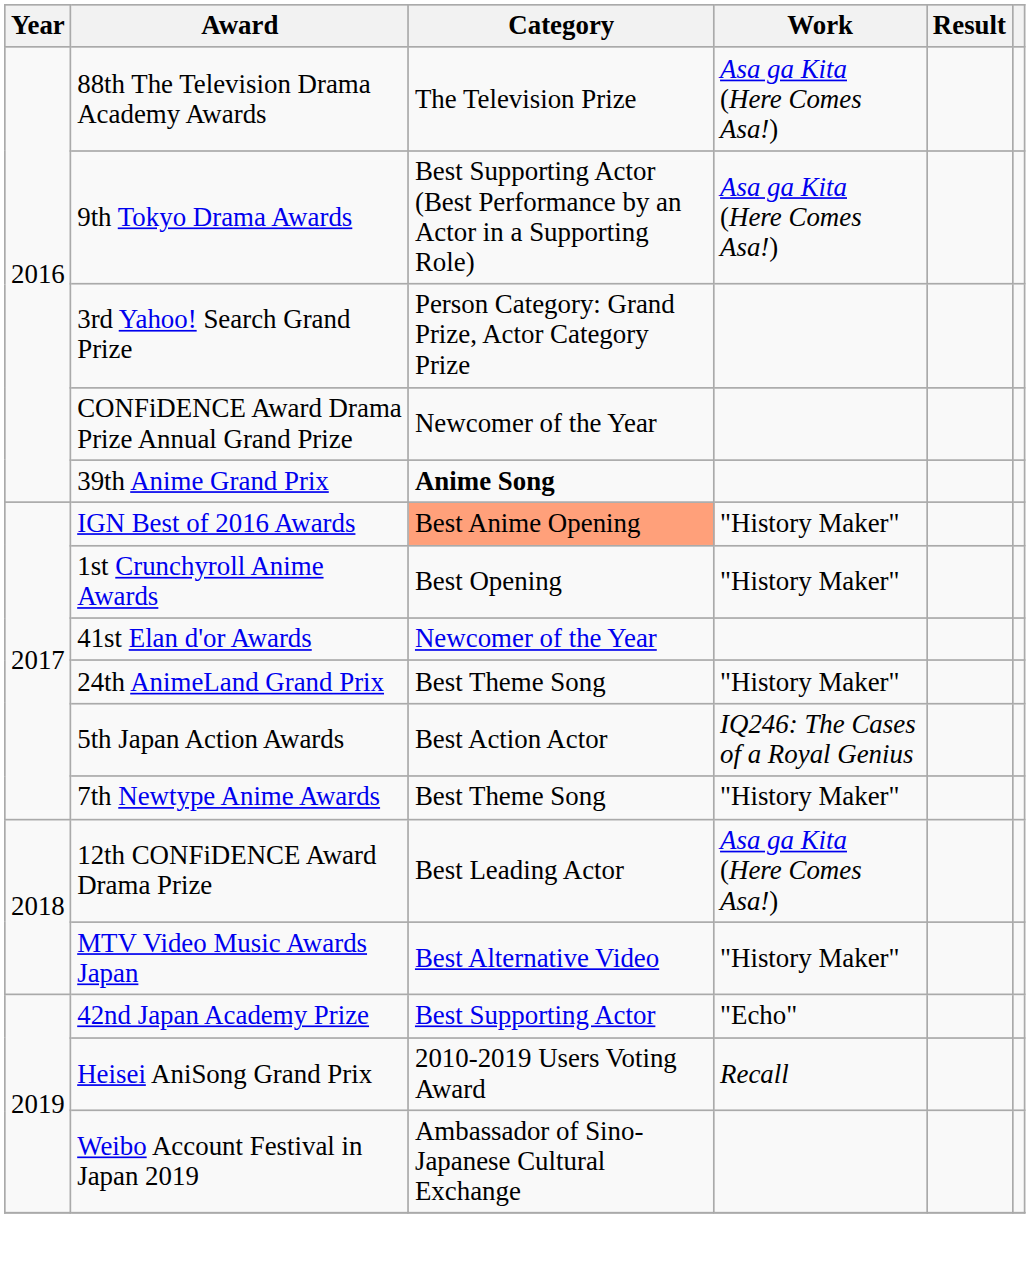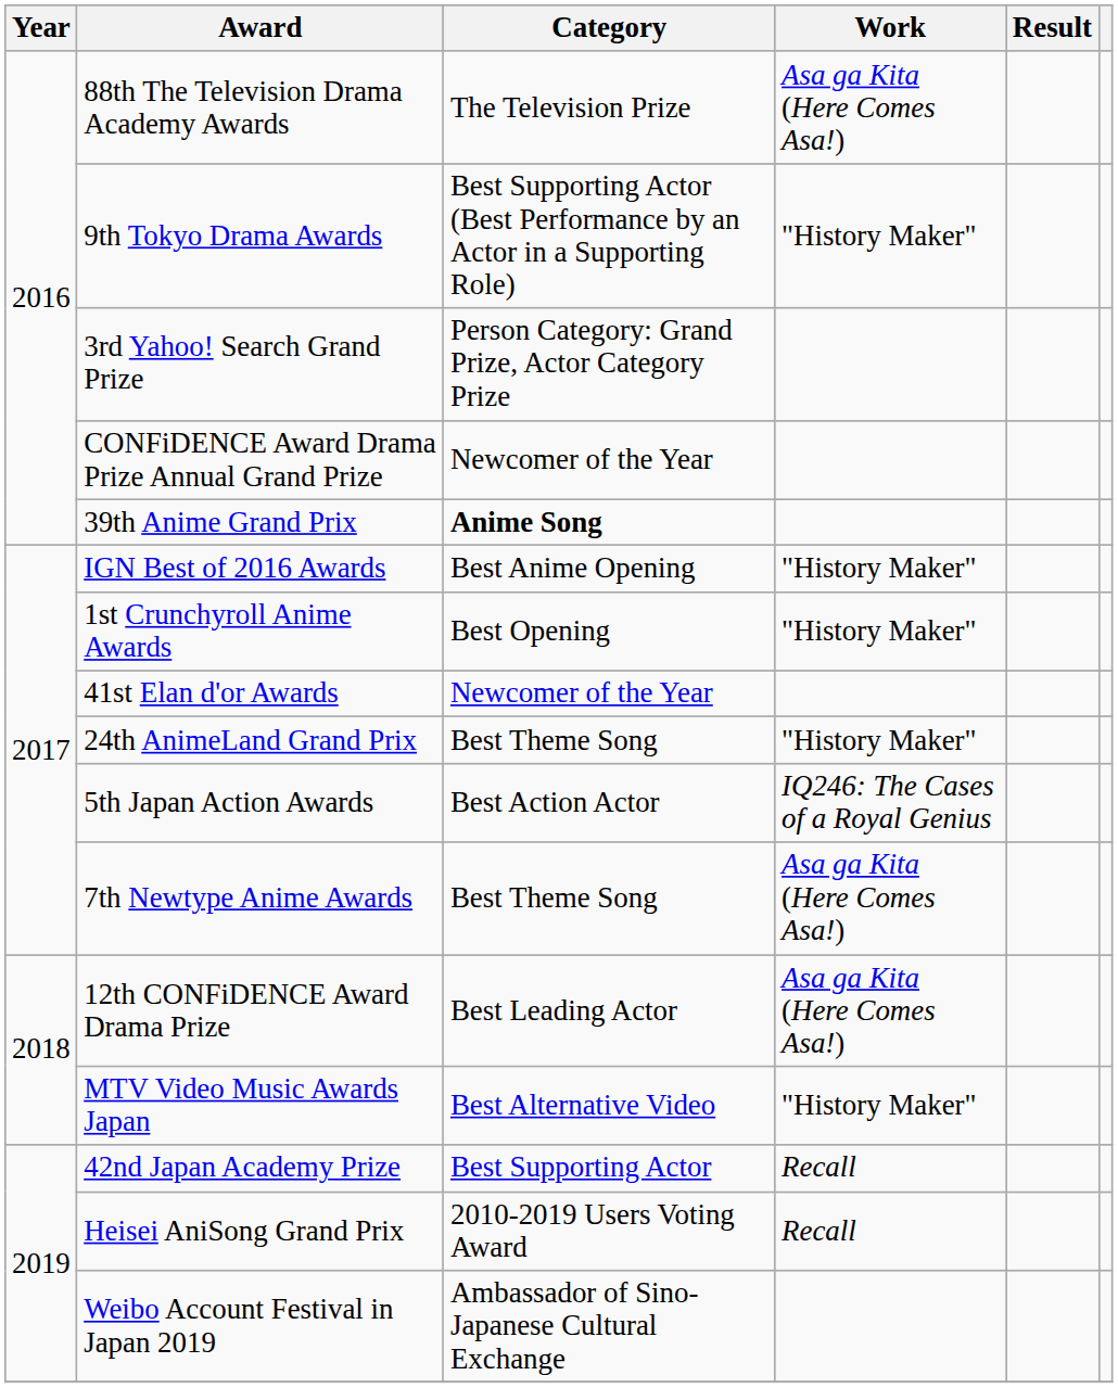9th Tokyo Drama Awards | Work: Asa ga Kita (Here Comes Asa!) -> "History Maker"
IGN Best of 2016 Awards | Category: lightsalmon background -> no background
7th Newtype Anime Awards | Work: "History Maker" -> Asa ga Kita (Here Comes Asa!)
42nd Japan Academy Prize | Work: "Echo" -> Recall
